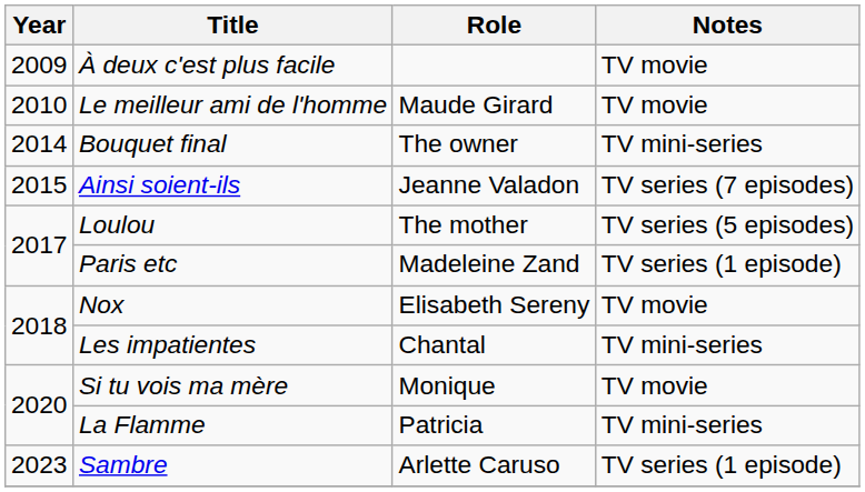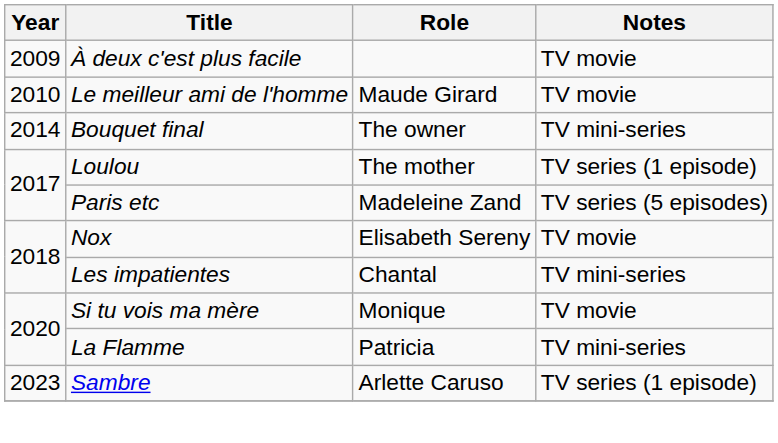- row: 2015 | Ainsi soient-ils | Jeanne Valadon | TV series (7 episodes)
Loulou | Notes: TV series (5 episodes) -> TV series (1 episode)
Paris etc | Notes: TV series (1 episode) -> TV series (5 episodes)
